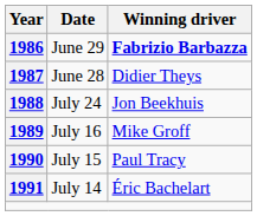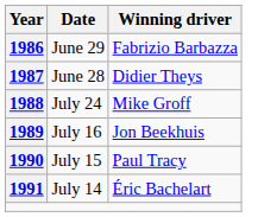June 29 | Winning driver: bold -> normal
July 24 | Winning driver: Jon Beekhuis -> Mike Groff
July 16 | Winning driver: Mike Groff -> Jon Beekhuis
